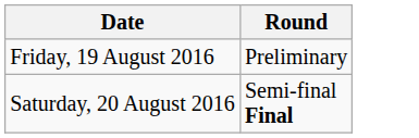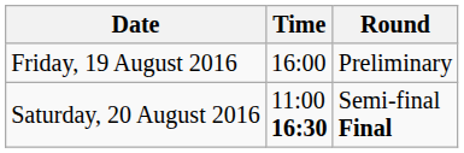+ column: Time | 16:00 | 11:00 16:30
